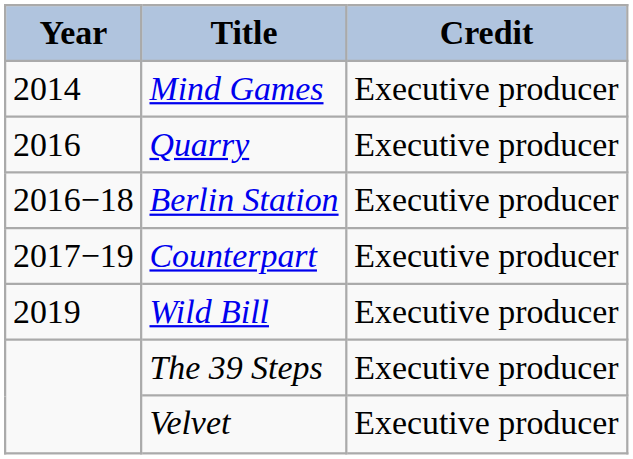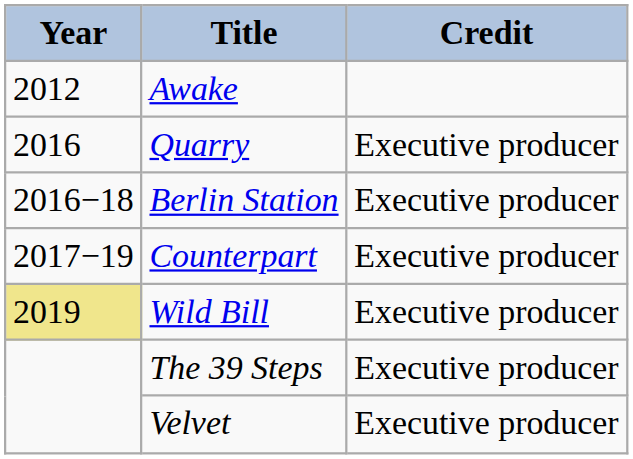+ row: 2012 | Awake
- row: 2014 | Mind Games | Executive producer
Wild Bill | Year: no background -> khaki background
